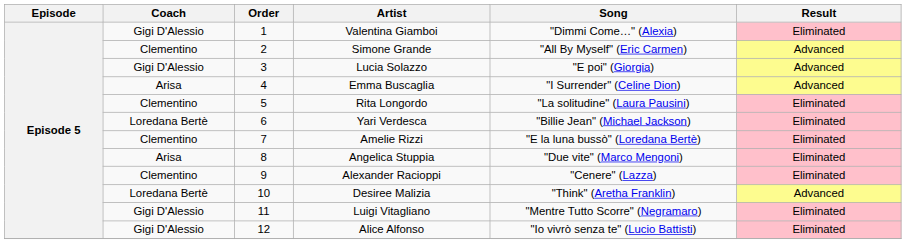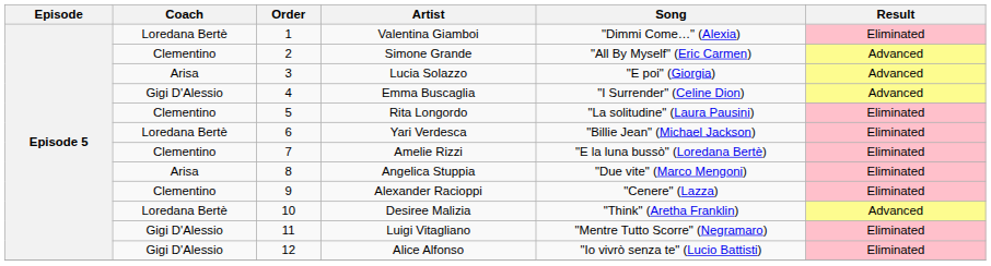Valentina Giamboi | Coach: Gigi D'Alessio -> Loredana Bertè
Lucia Solazzo | Coach: Gigi D'Alessio -> Arisa
Emma Buscaglia | Coach: Arisa -> Gigi D'Alessio
